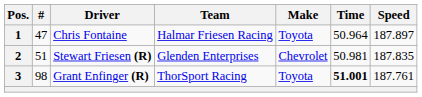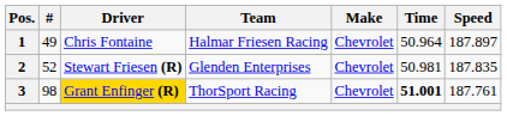1 | #: 47 -> 49
1 | Make: Toyota -> Chevrolet
2 | #: 51 -> 52
3 | Driver: no background -> gold background
3 | Make: Toyota -> Chevrolet
